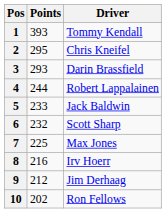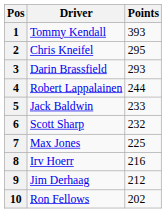columns swapped: Driver <-> Points
